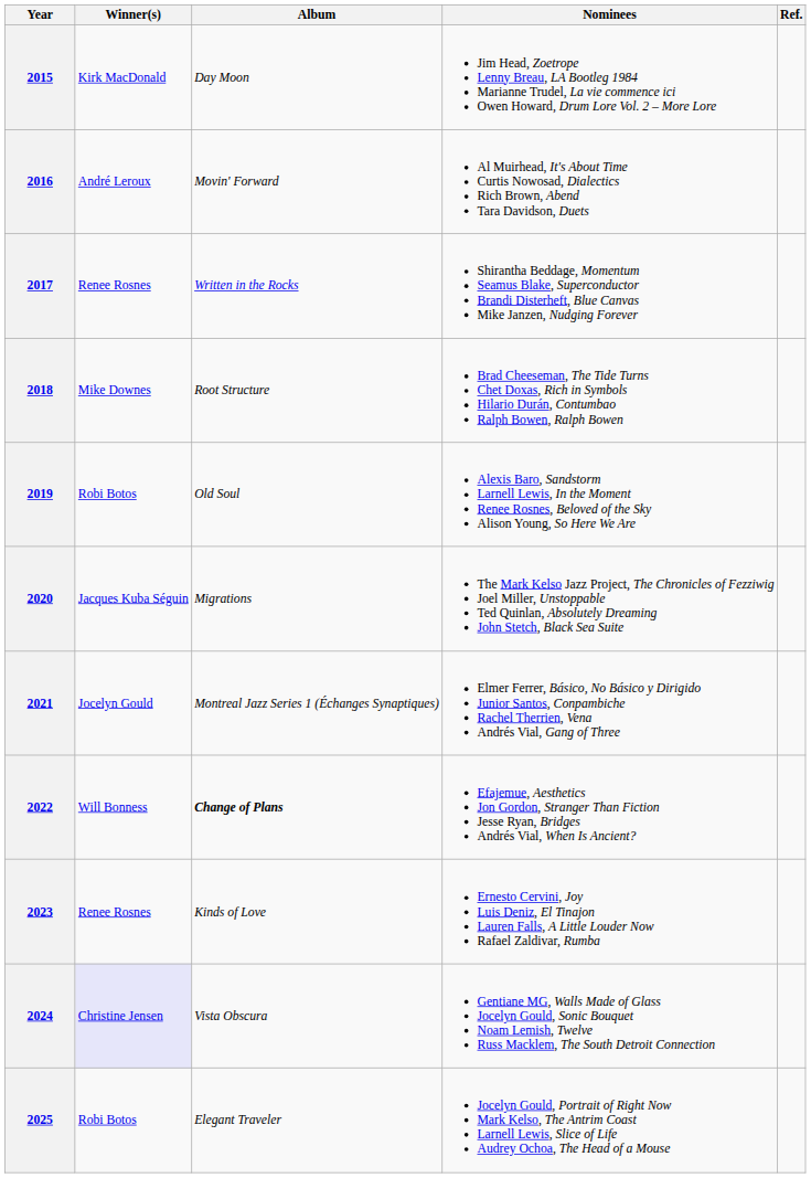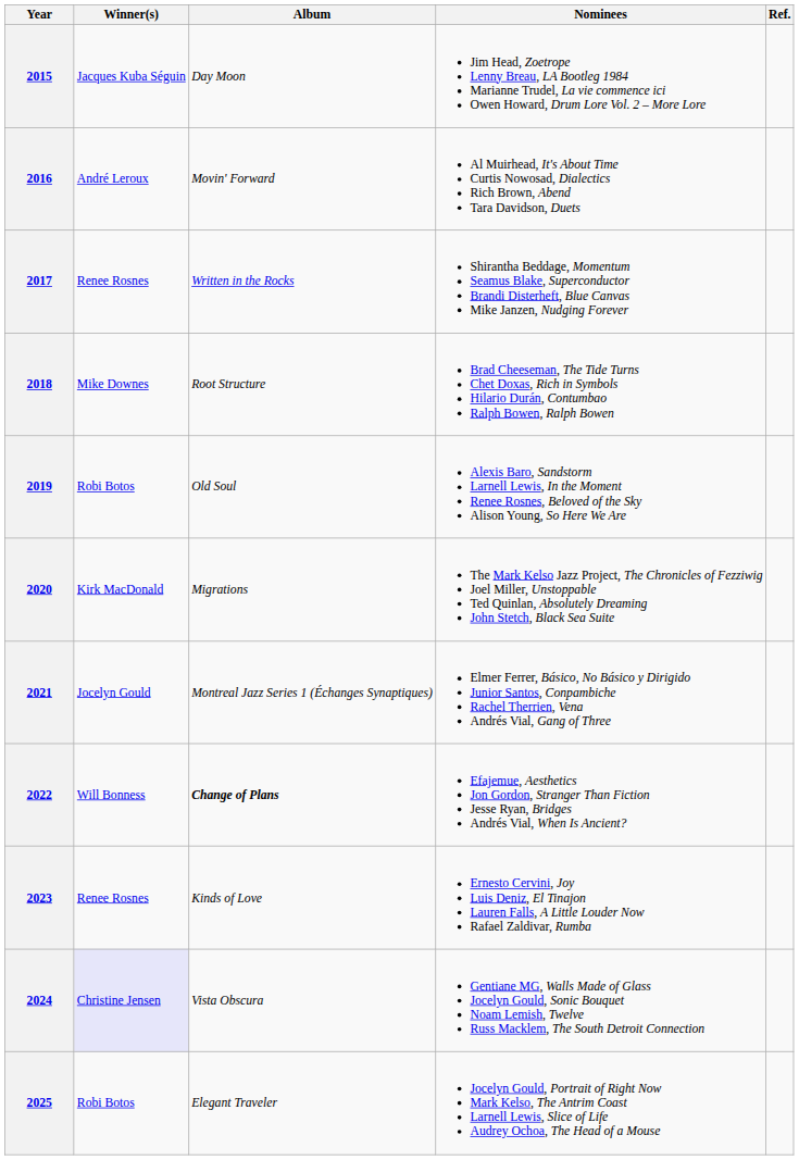2015 | Winner(s): Kirk MacDonald -> Jacques Kuba Séguin
2020 | Winner(s): Jacques Kuba Séguin -> Kirk MacDonald
